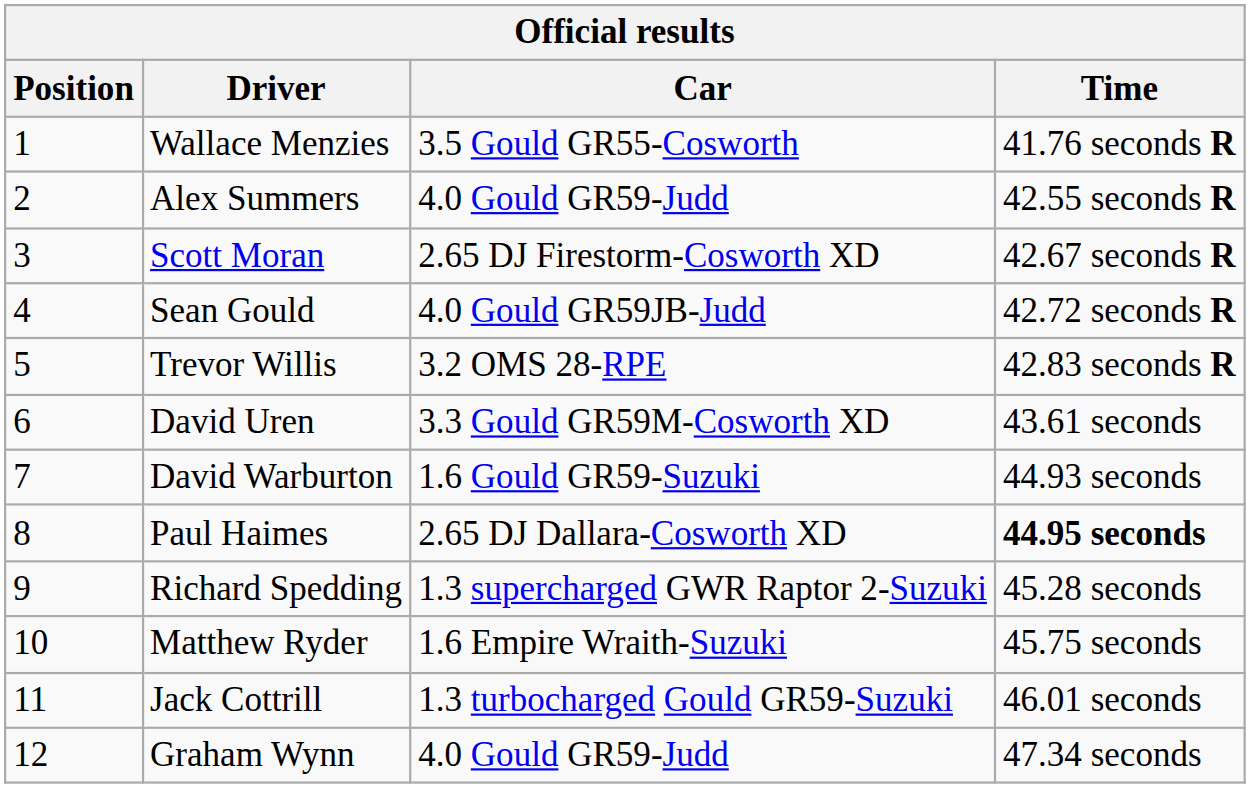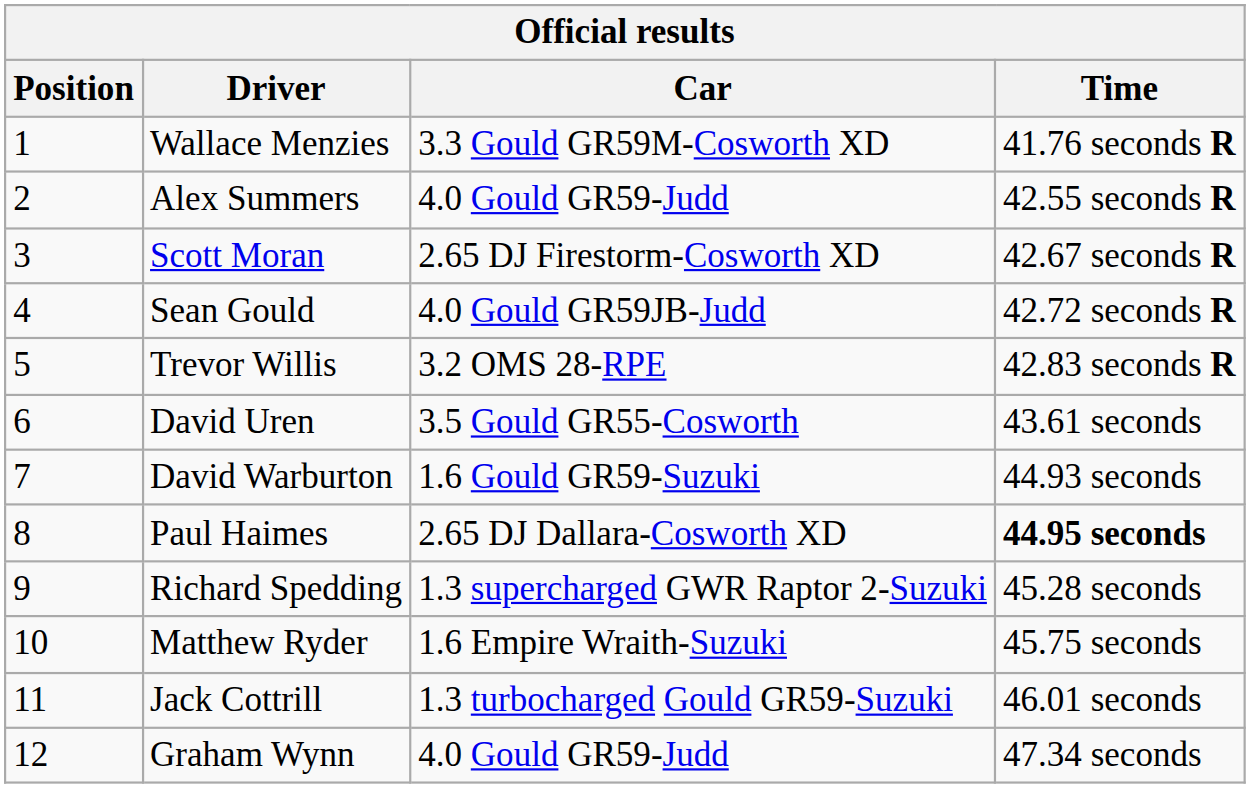Wallace Menzies | Car: 3.5 Gould GR55-Cosworth -> 3.3 Gould GR59M-Cosworth XD
David Uren | Car: 3.3 Gould GR59M-Cosworth XD -> 3.5 Gould GR55-Cosworth
